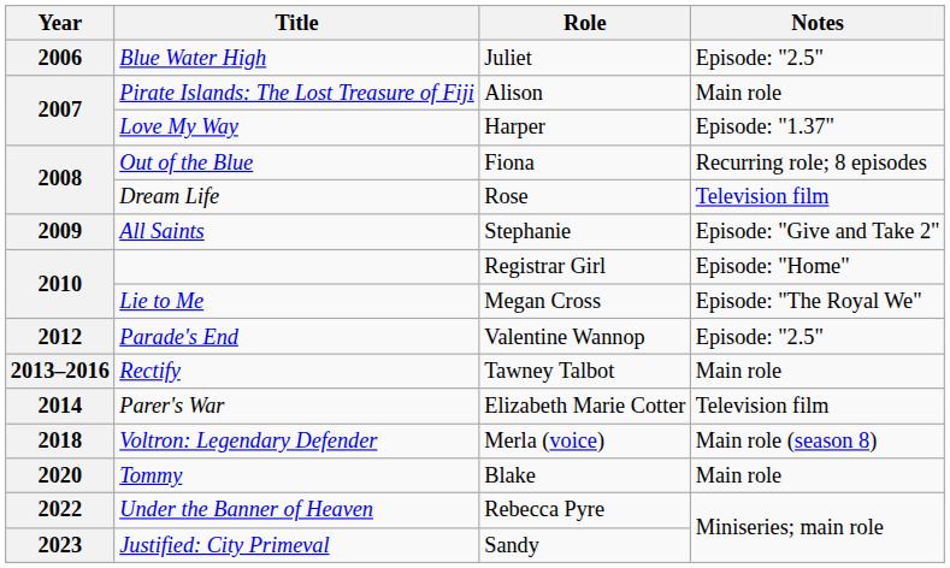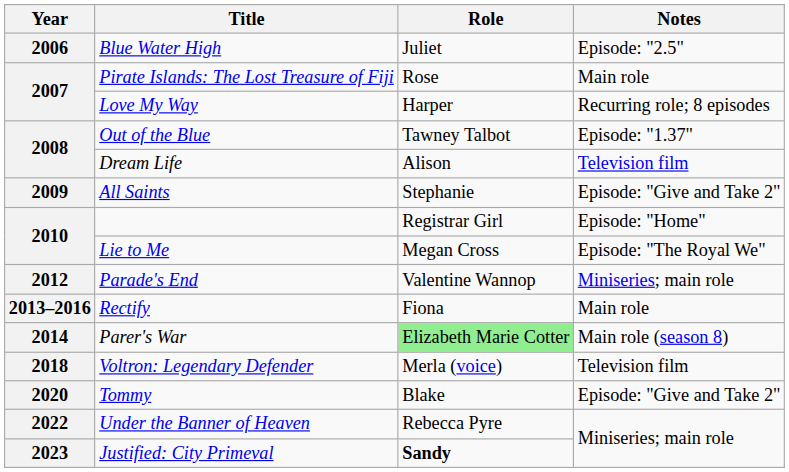Pirate Islands: The Lost Treasure of Fiji | Role: Alison -> Rose
Love My Way | Notes: Episode: "1.37" -> Recurring role; 8 episodes
Out of the Blue | Role: Fiona -> Tawney Talbot
Out of the Blue | Notes: Recurring role; 8 episodes -> Episode: "1.37"
Dream Life | Role: Rose -> Alison
Parade's End | Notes: Episode: "2.5" -> Miniseries; main role
Rectify | Role: Tawney Talbot -> Fiona
Parer's War | Role: no background -> lightgreen background
Parer's War | Notes: Television film -> Main role (season 8)
Voltron: Legendary Defender | Notes: Main role (season 8) -> Television film
Tommy | Notes: Main role -> Episode: "Give and Take 2"
Justified: City Primeval | Role: normal -> bold
